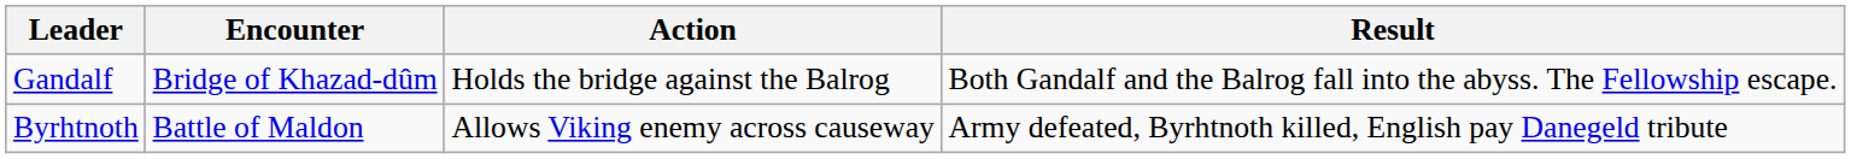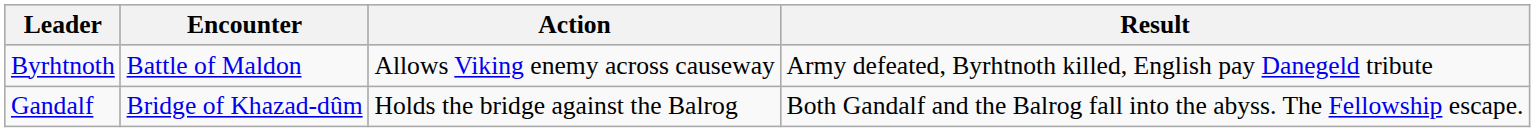rows swapped: Byrhtnoth <-> Gandalf
